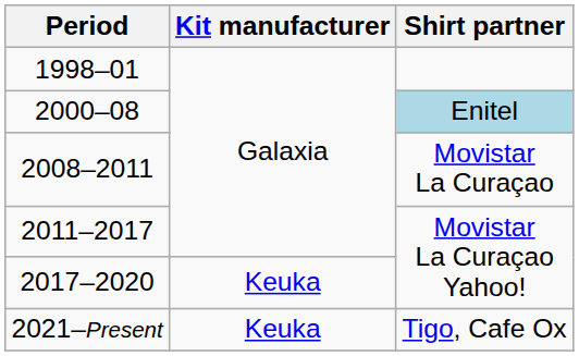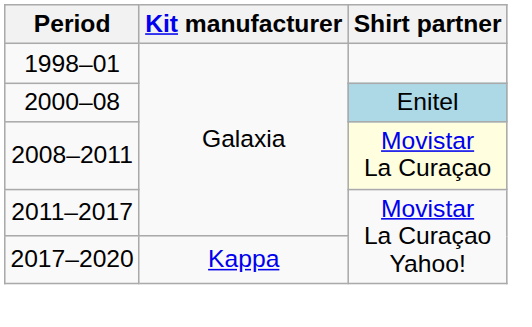2008–2011 | Shirt partner: no background -> lightyellow background
2017–2020 | Kit manufacturer: Keuka -> Kappa
- row: 2021–Present | Keuka | Tigo, Cafe Ox
